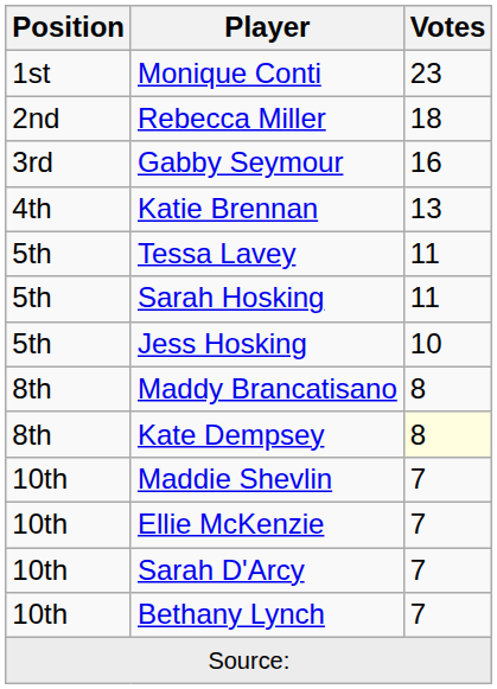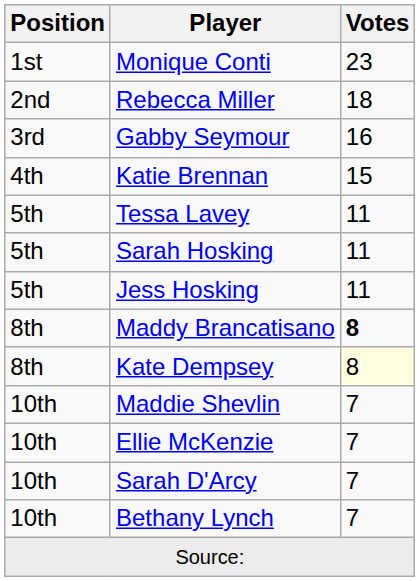Katie Brennan | Votes: 13 -> 15
Jess Hosking | Votes: 10 -> 11
Maddy Brancatisano | Votes: normal -> bold
